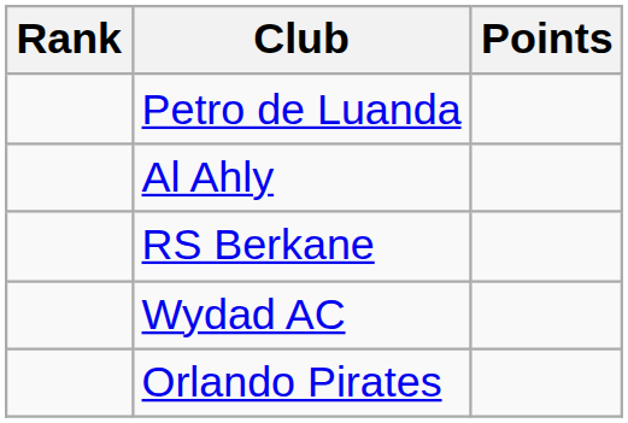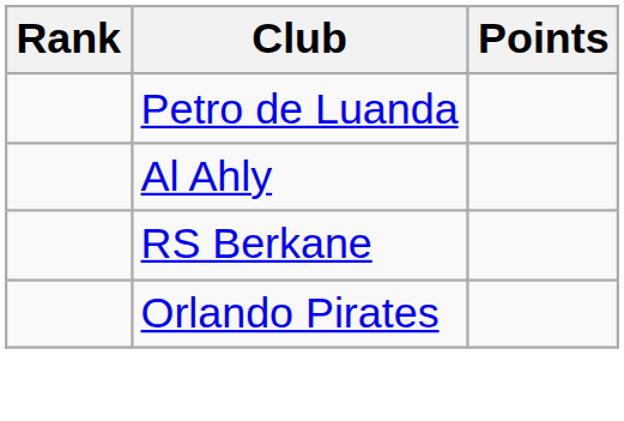- row: Wydad AC
